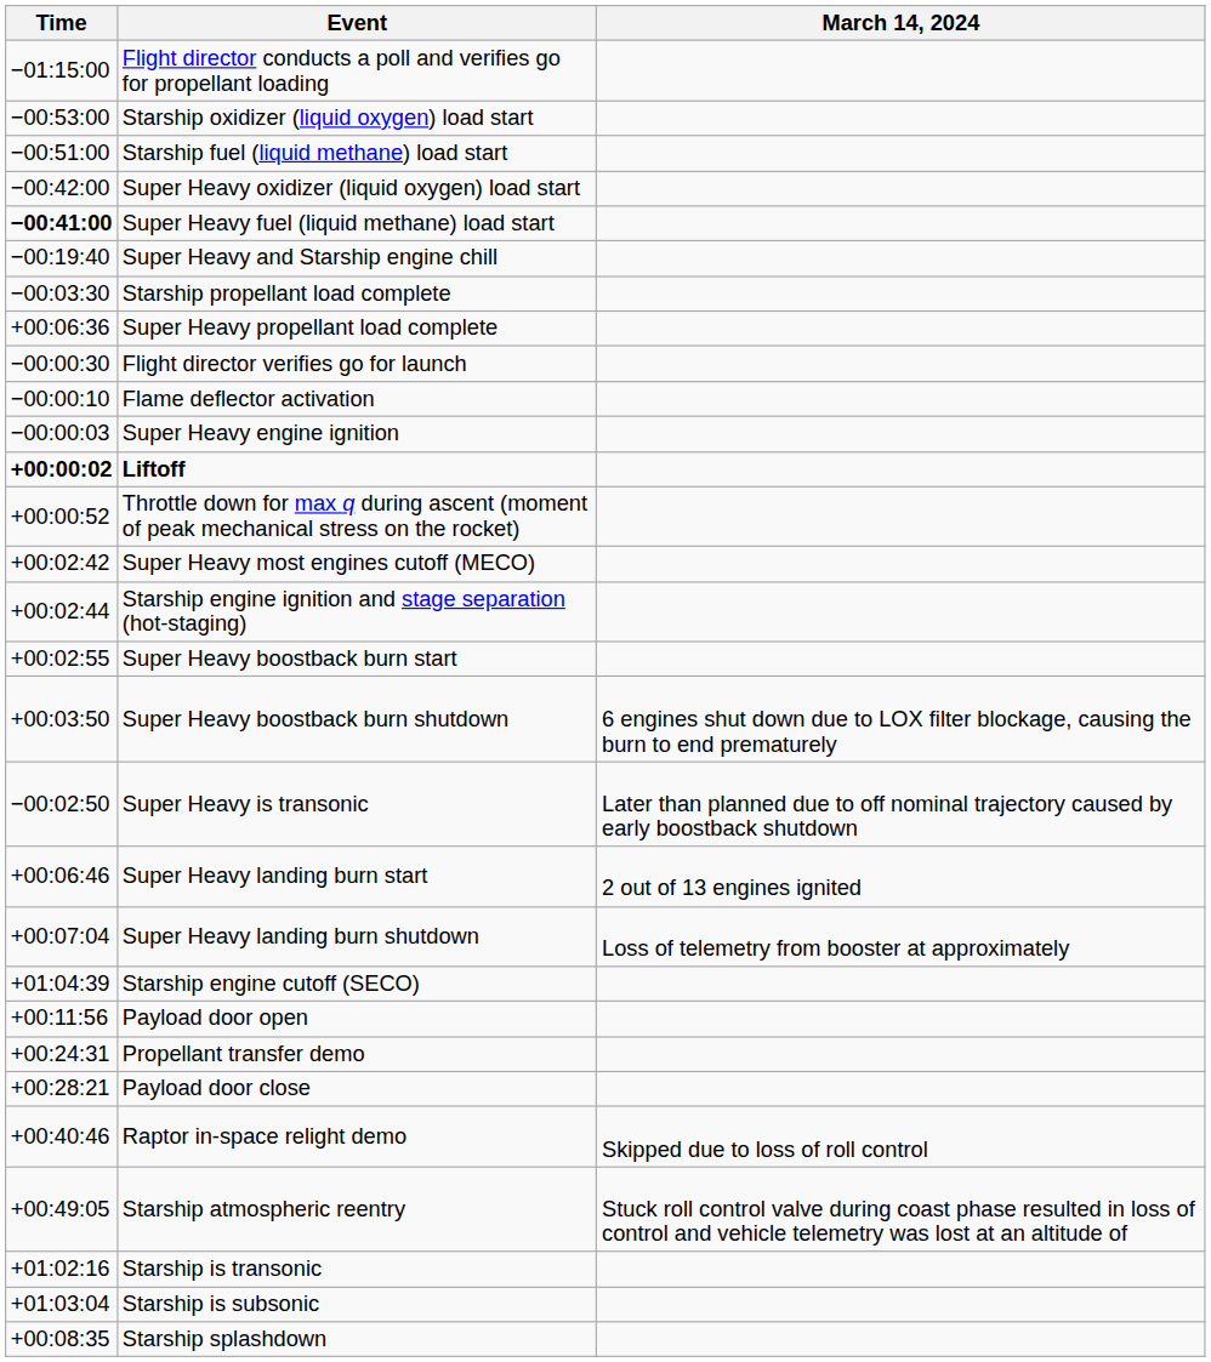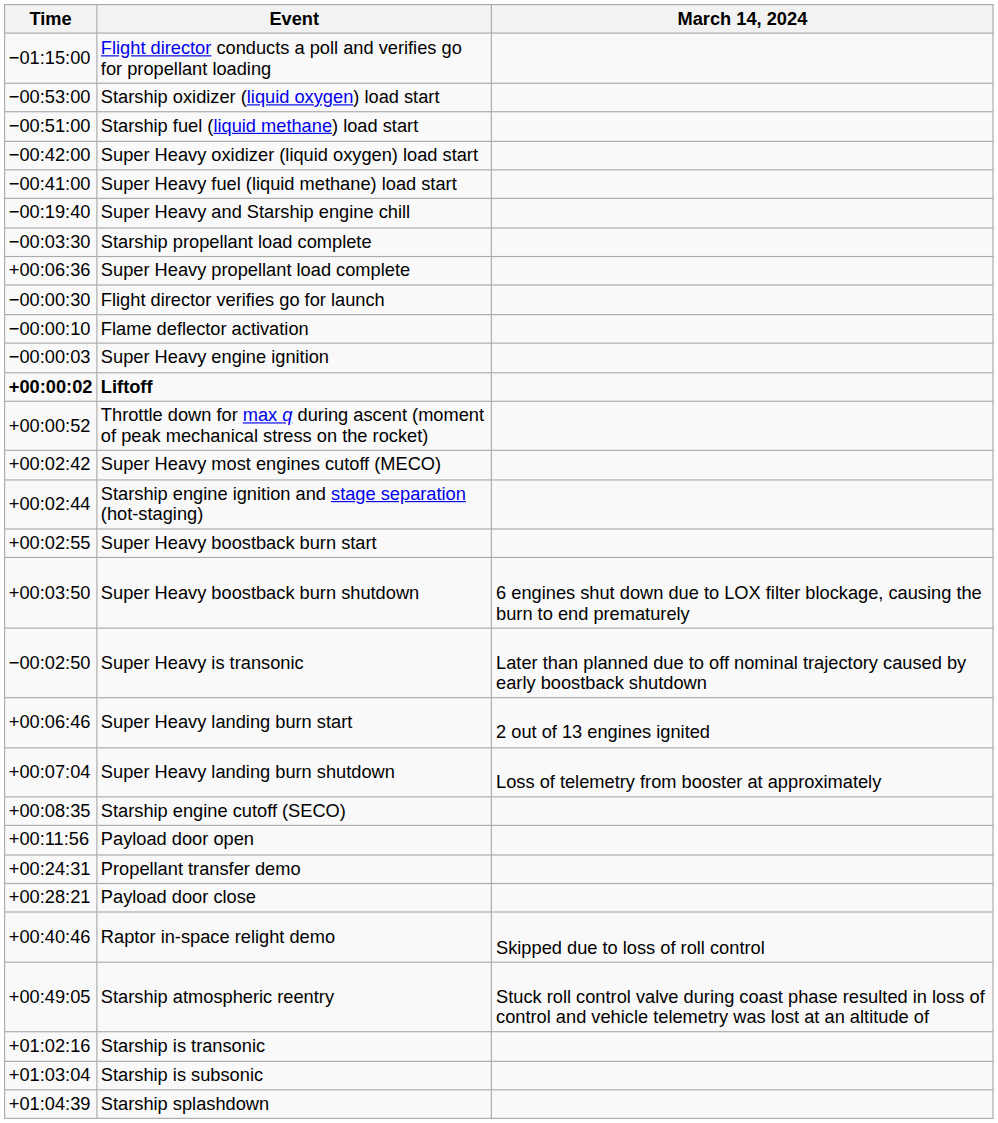Super Heavy fuel (liquid methane) load start | Time: bold -> normal
Starship engine cutoff (SECO) | Time: +01:04:39 -> +00:08:35
Starship splashdown | Time: +00:08:35 -> +01:04:39
